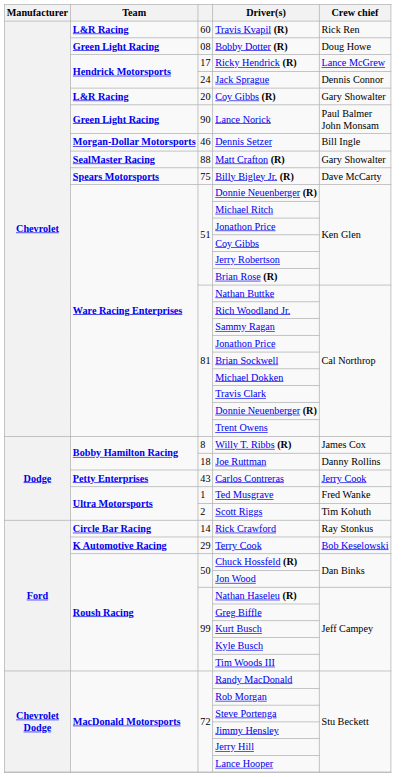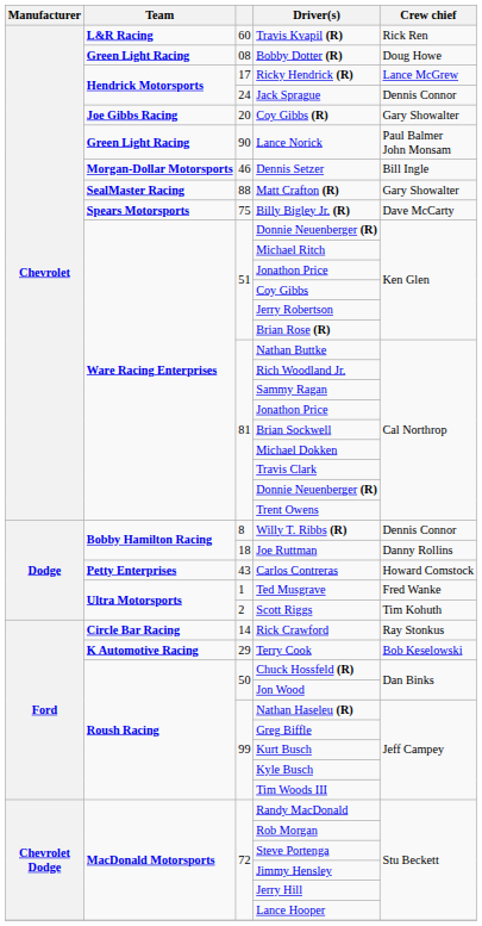Coy Gibbs (R) | Team: L&R Racing -> Joe Gibbs Racing
Willy T. Ribbs (R) | Crew chief: James Cox -> Dennis Connor
Carlos Contreras | Crew chief: Jerry Cook -> Howard Comstock
